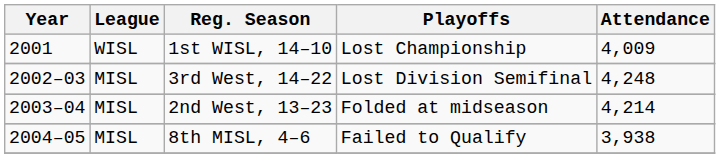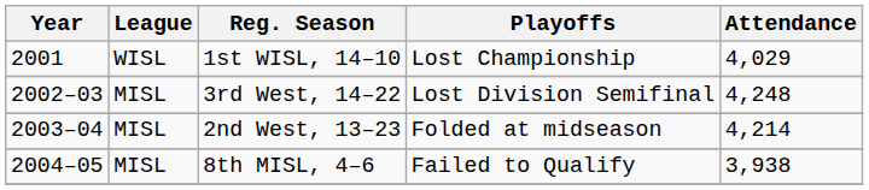1st WISL, 14–10 | Attendance: 4,009 -> 4,029
